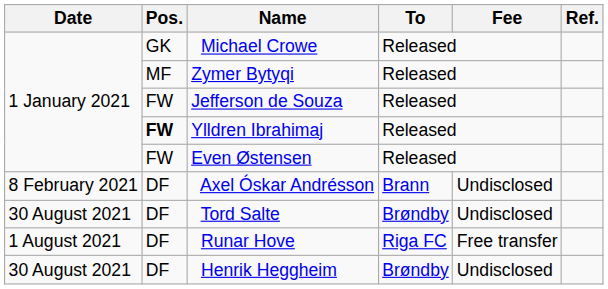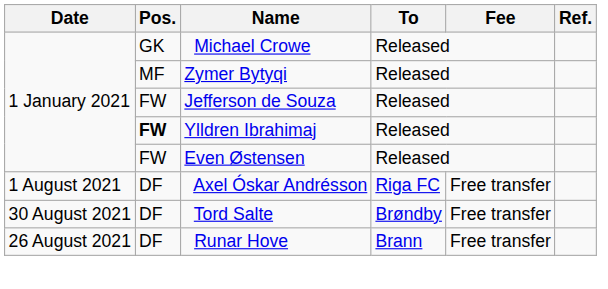Axel Óskar Andrésson | Date: 8 February 2021 -> 1 August 2021
Axel Óskar Andrésson | To: Brann -> Riga FC
Axel Óskar Andrésson | Fee: Undisclosed -> Free transfer
Tord Salte | Fee: Undisclosed -> Free transfer
Runar Hove | Date: 1 August 2021 -> 26 August 2021
Runar Hove | To: Riga FC -> Brann
- row: 30 August 2021 | DF | Henrik Heggheim | Brøndby | Undisclosed
